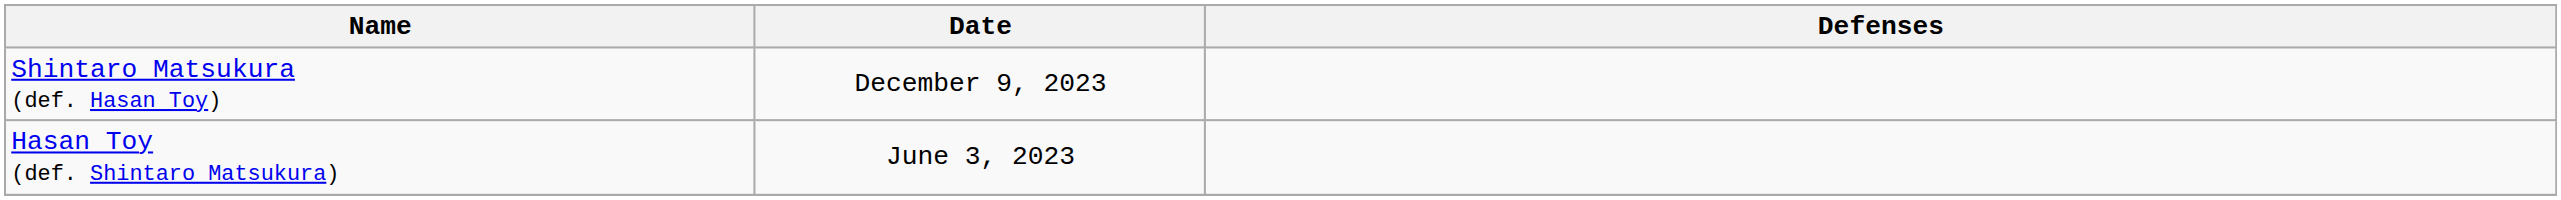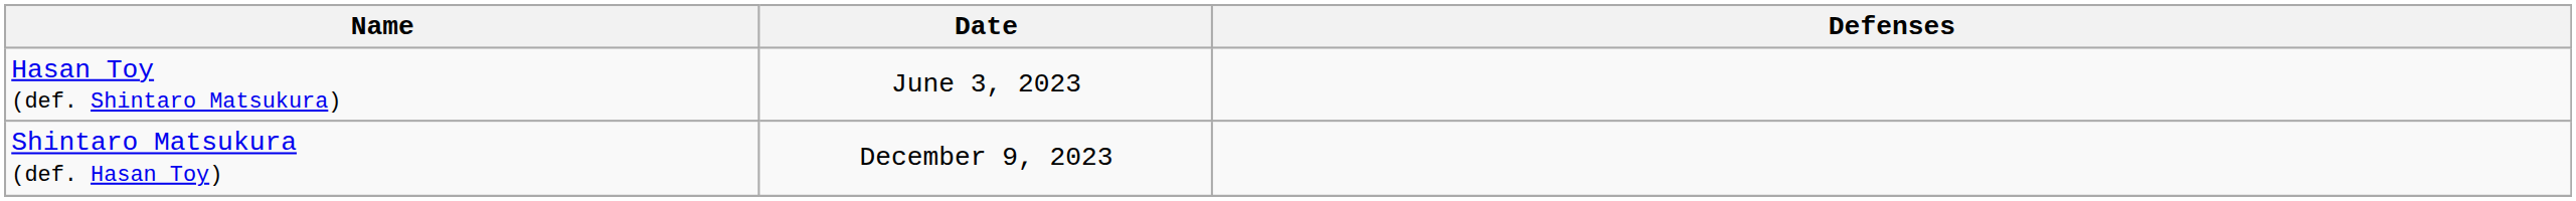rows swapped: Hasan Toy (def. Shintaro Matsukura) <-> Shintaro Matsukura (def. Hasan Toy)
